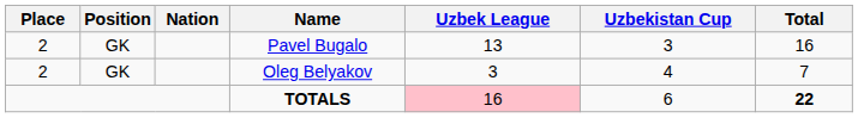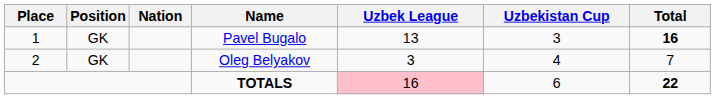Pavel Bugalo | Place: 2 -> 1
Pavel Bugalo | Total: normal -> bold
